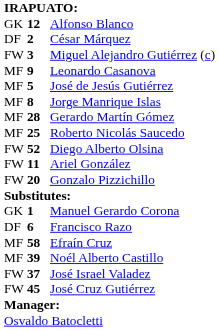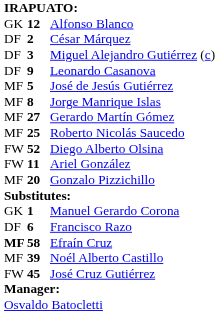Miguel Alejandro Gutiérrez (c) | column 1: FW -> DF
Leonardo Casanova | column 1: MF -> DF
Gerardo Martín Gómez | column 2: 28 -> 27
Gonzalo Pizzichillo | column 1: FW -> MF
Efraín Cruz | column 1: normal -> bold
- row: FW | 37 | José Israel Valadez
